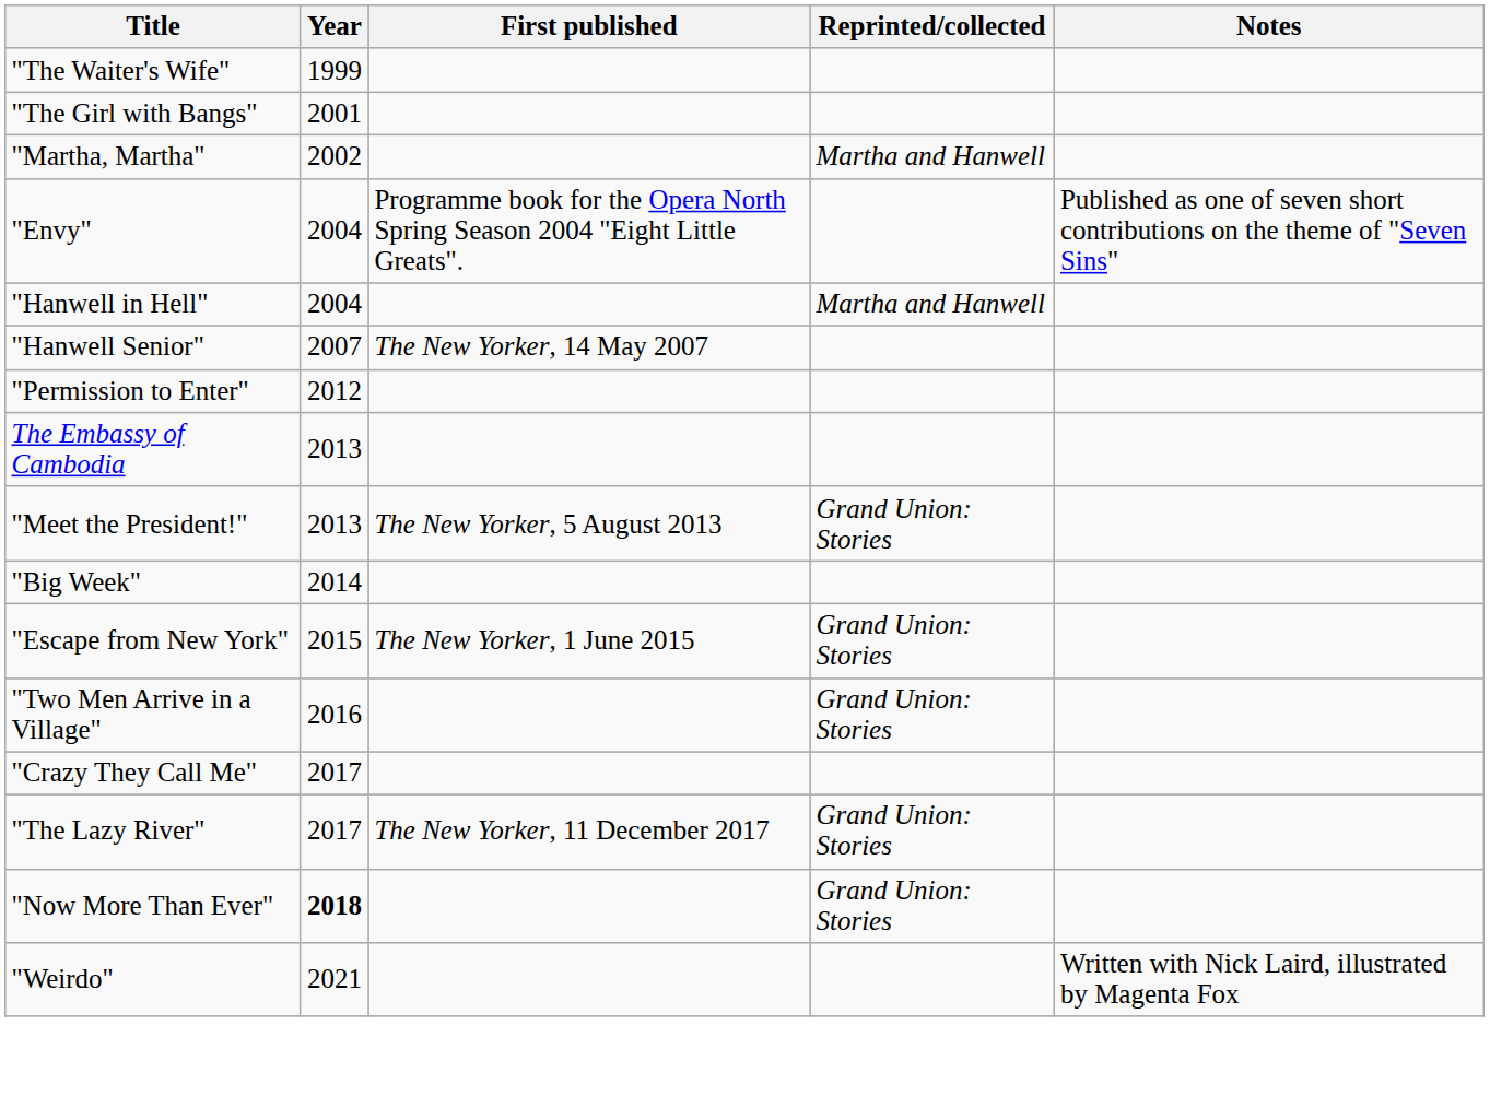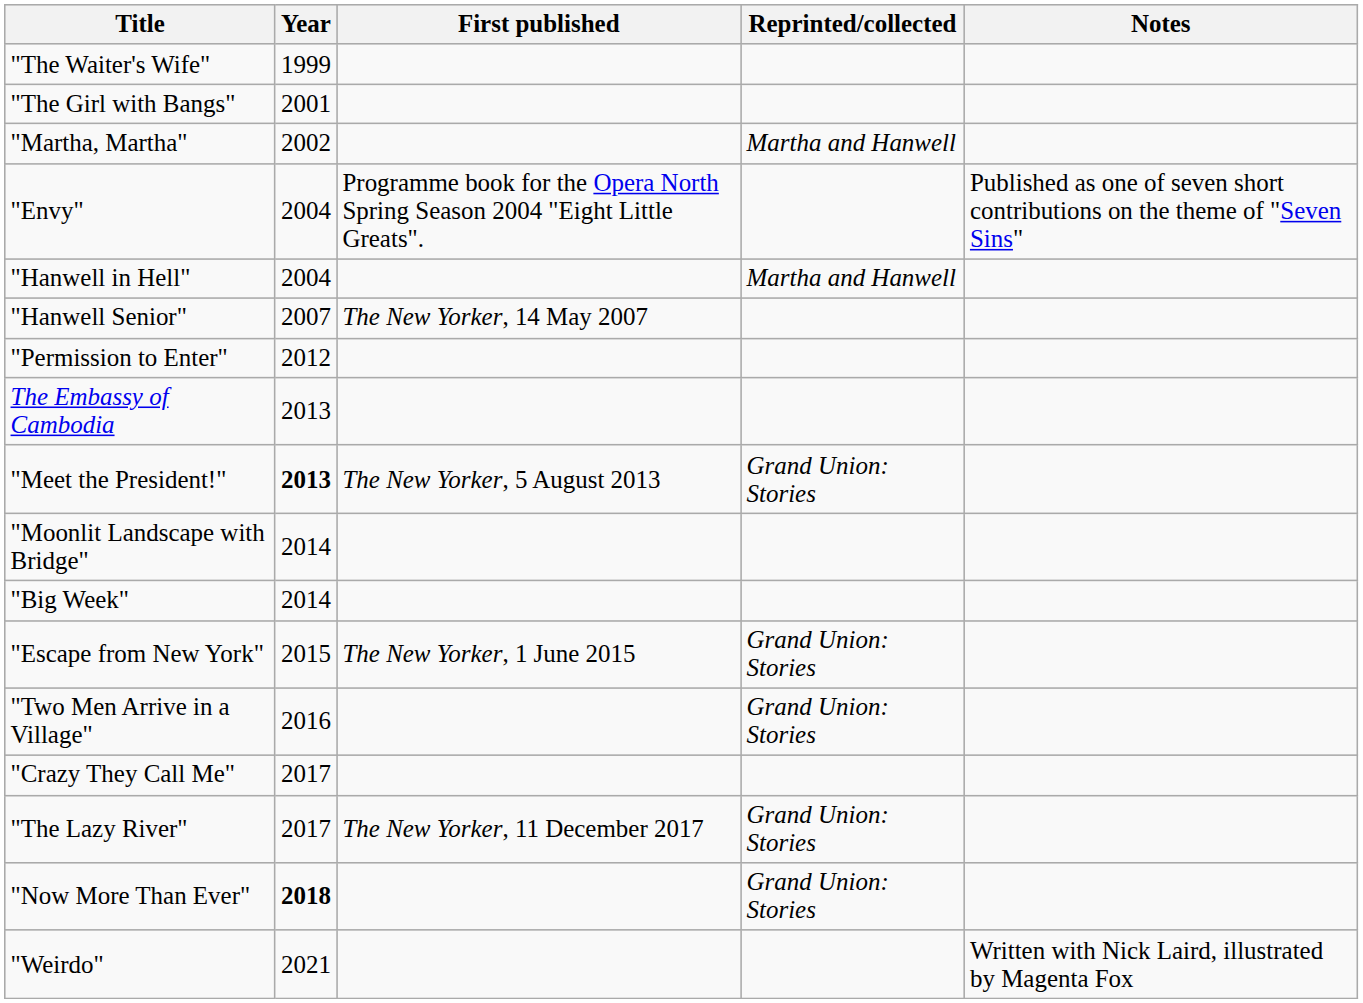"Meet the President!" | Year: normal -> bold
+ row: "Moonlit Landscape with Bridge" | 2014
